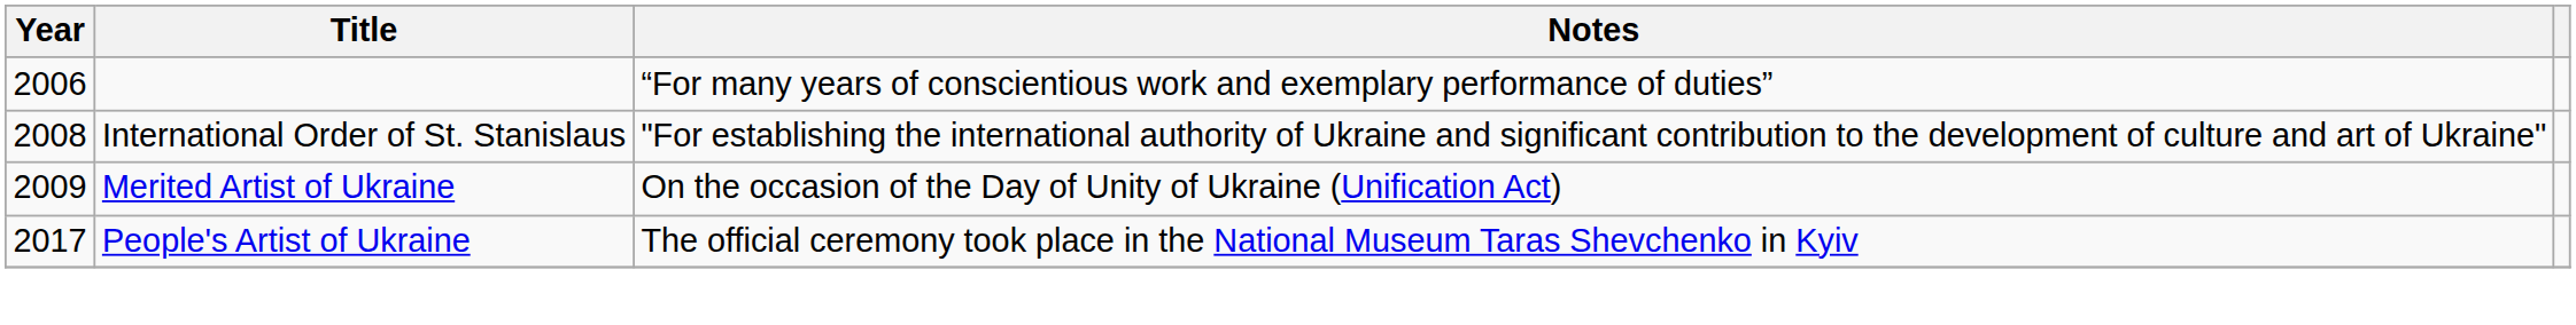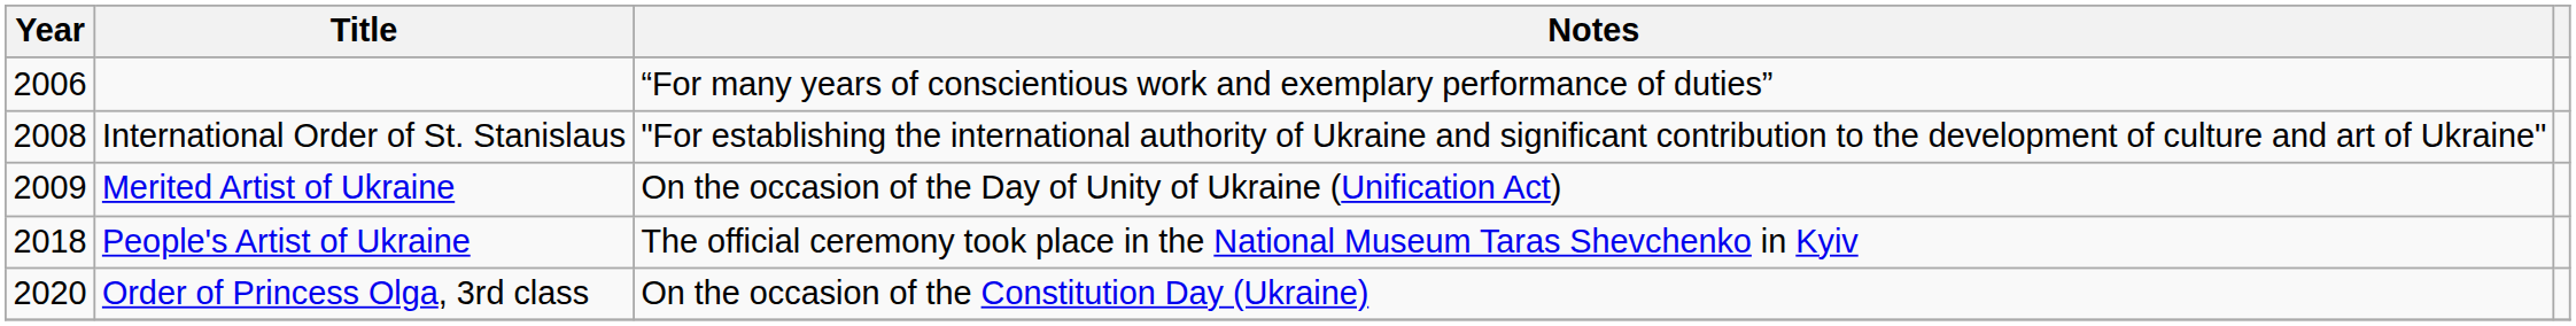People's Artist of Ukraine | Year: 2017 -> 2018
+ row: 2020 | Order of Princess Olga, 3rd class | On the occasion of the Constitution Day (Ukraine)
